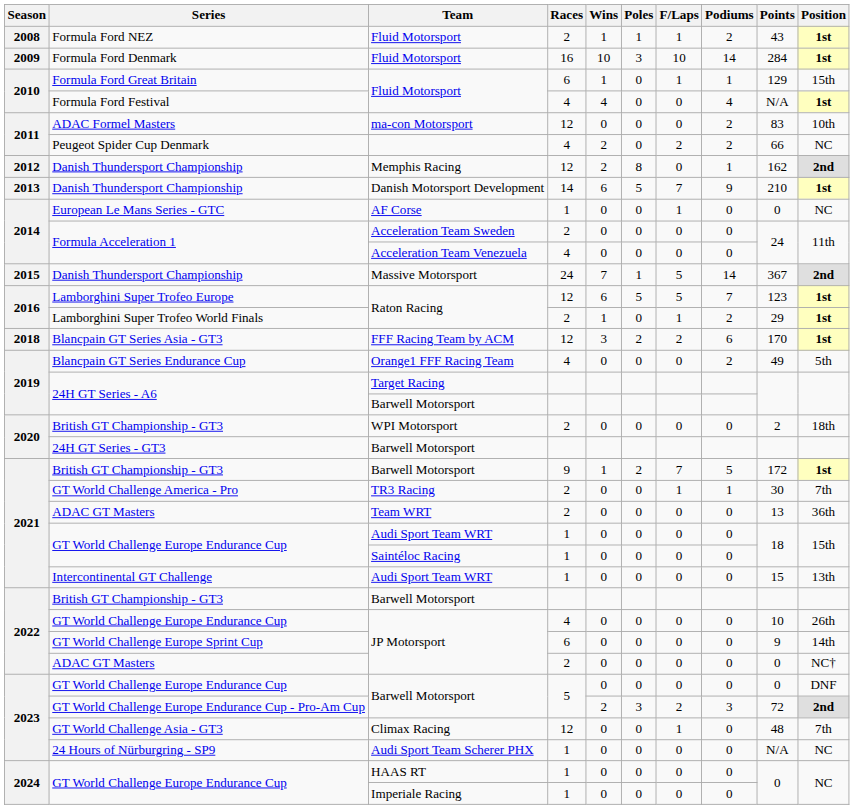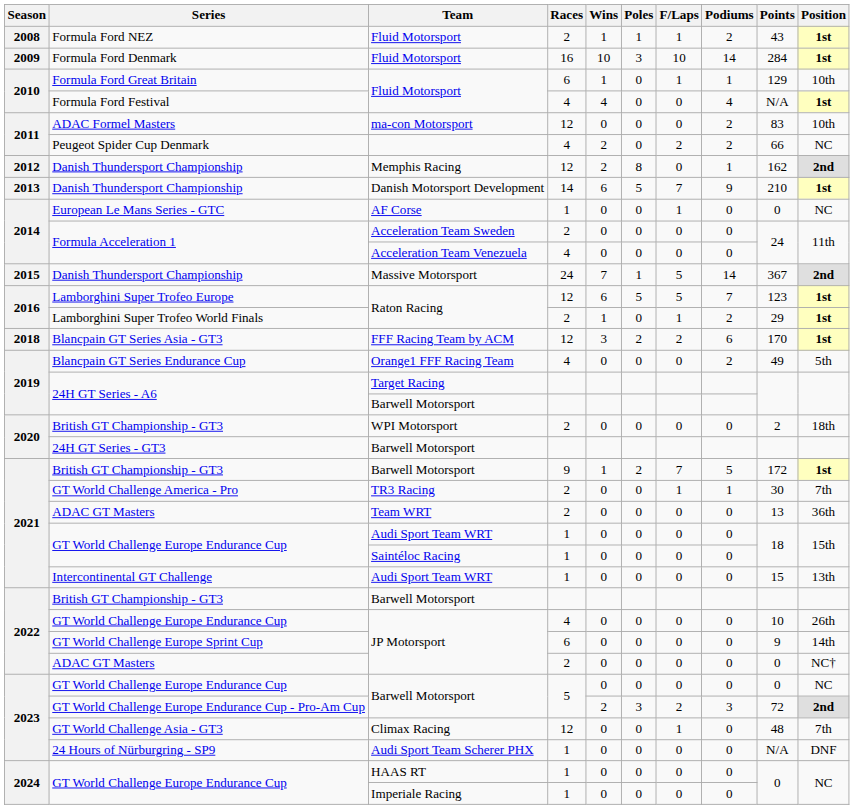Formula Ford Great Britain | Position: 15th -> 10th
GT World Challenge Europe Endurance Cup / Barwell Motorsport | Position: DNF -> NC
24 Hours of Nürburgring - SP9 | Position: NC -> DNF
